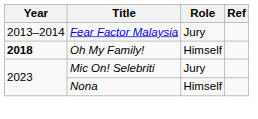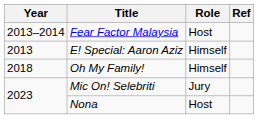Fear Factor Malaysia | Role: Jury -> Host
+ row: 2013 | E! Special: Aaron Aziz | Himself
Oh My Family! | Year: bold -> normal
Nona | Role: Himself -> Host
